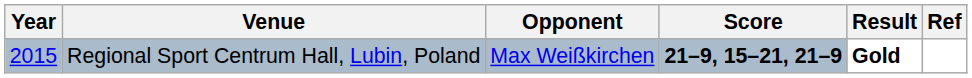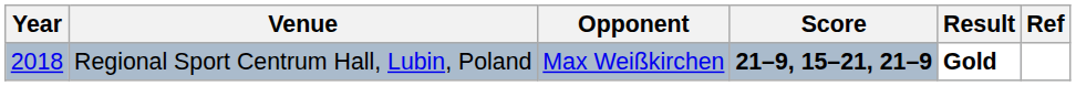Regional Sport Centrum Hall, Lubin, Poland | Year: 2015 -> 2018
